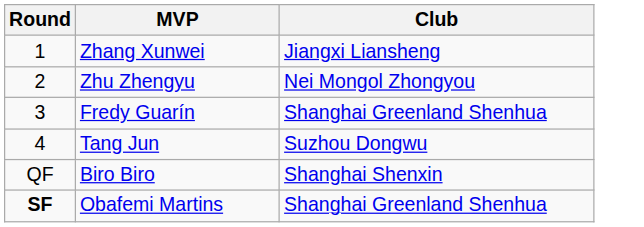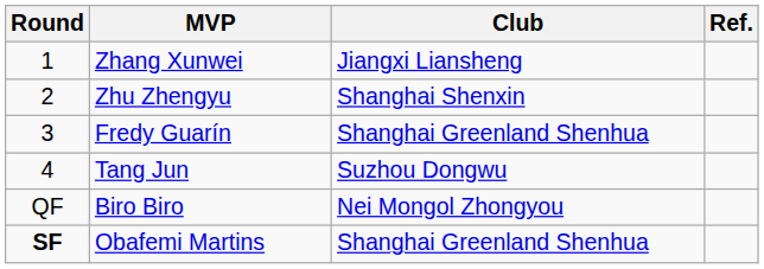+ column: Ref.
Zhu Zhengyu | Club: Nei Mongol Zhongyou -> Shanghai Shenxin
Biro Biro | Club: Shanghai Shenxin -> Nei Mongol Zhongyou
